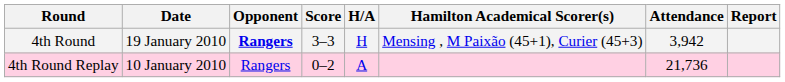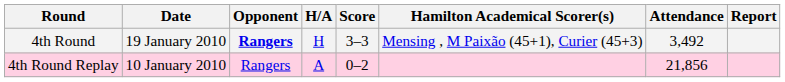columns swapped: H/A <-> Score
4th Round | Attendance: 3,942 -> 3,492
4th Round Replay | Attendance: 21,736 -> 21,856
